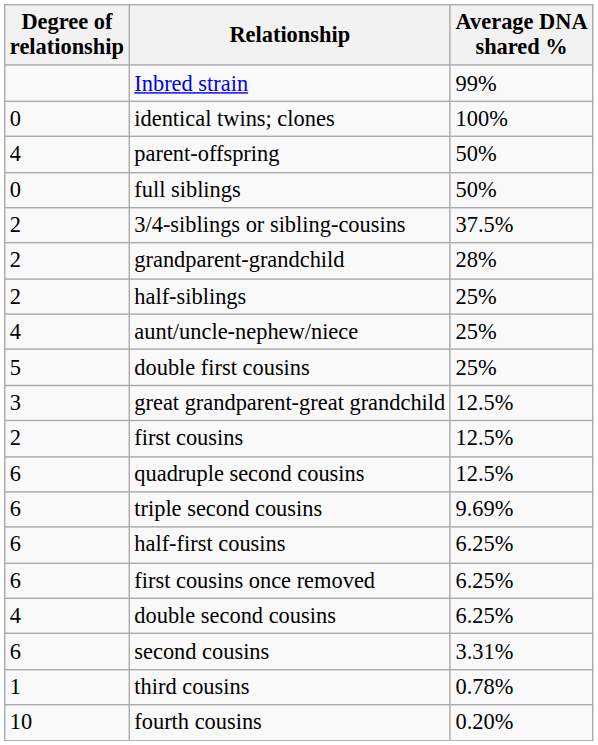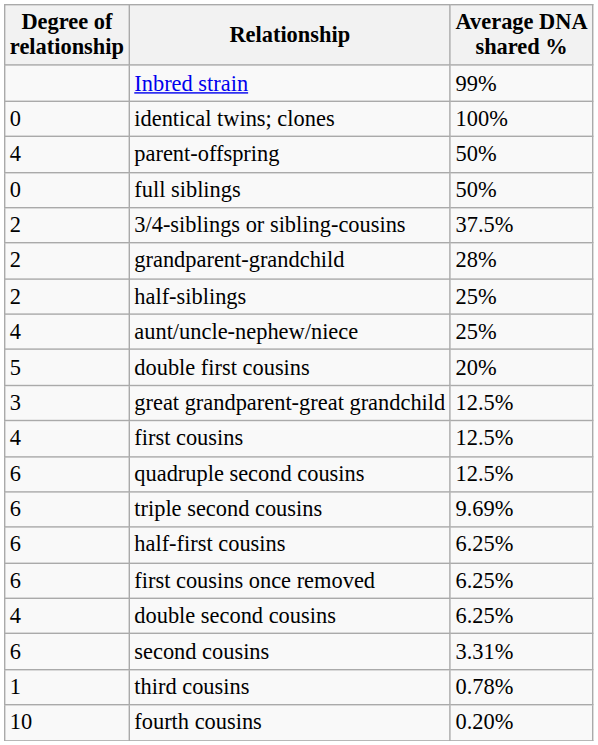double first cousins | Average DNA shared %: 25% -> 20%
first cousins | Degree of relationship: 2 -> 4
